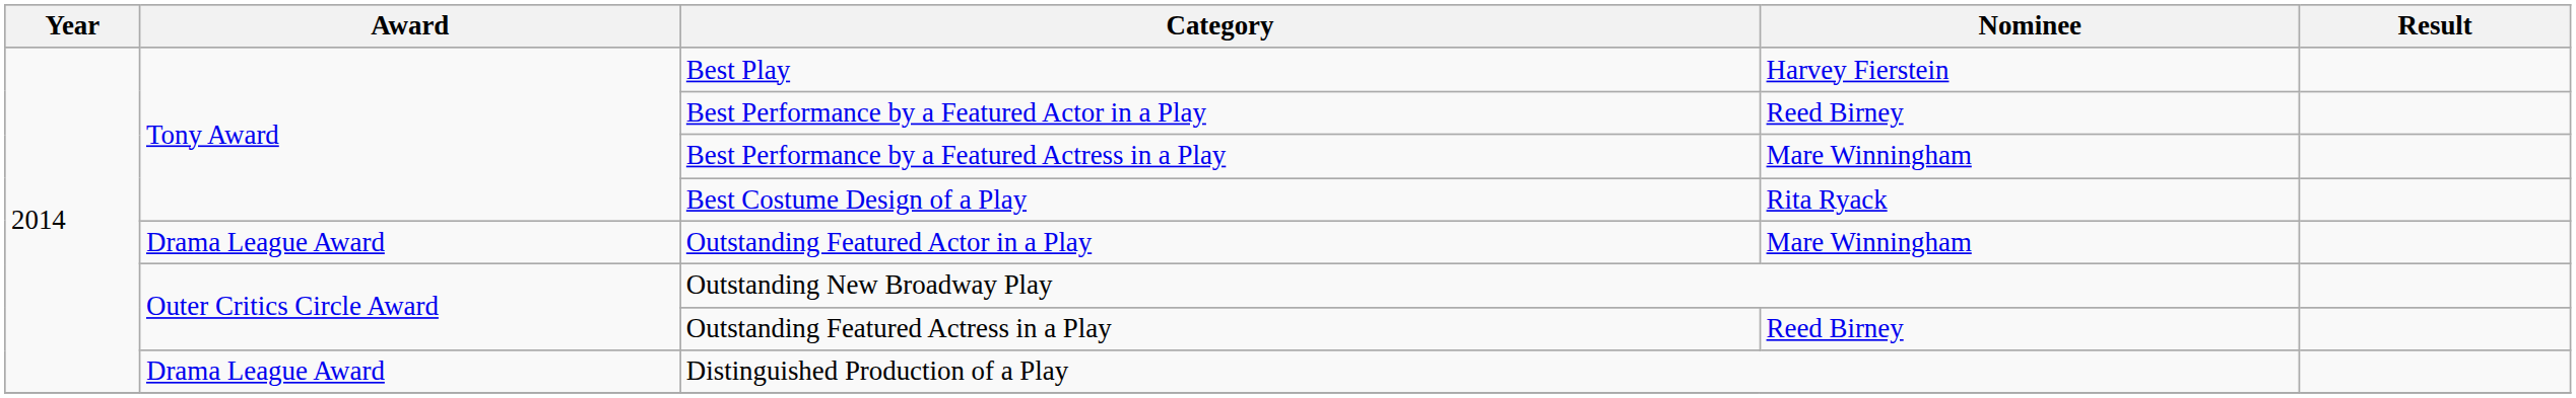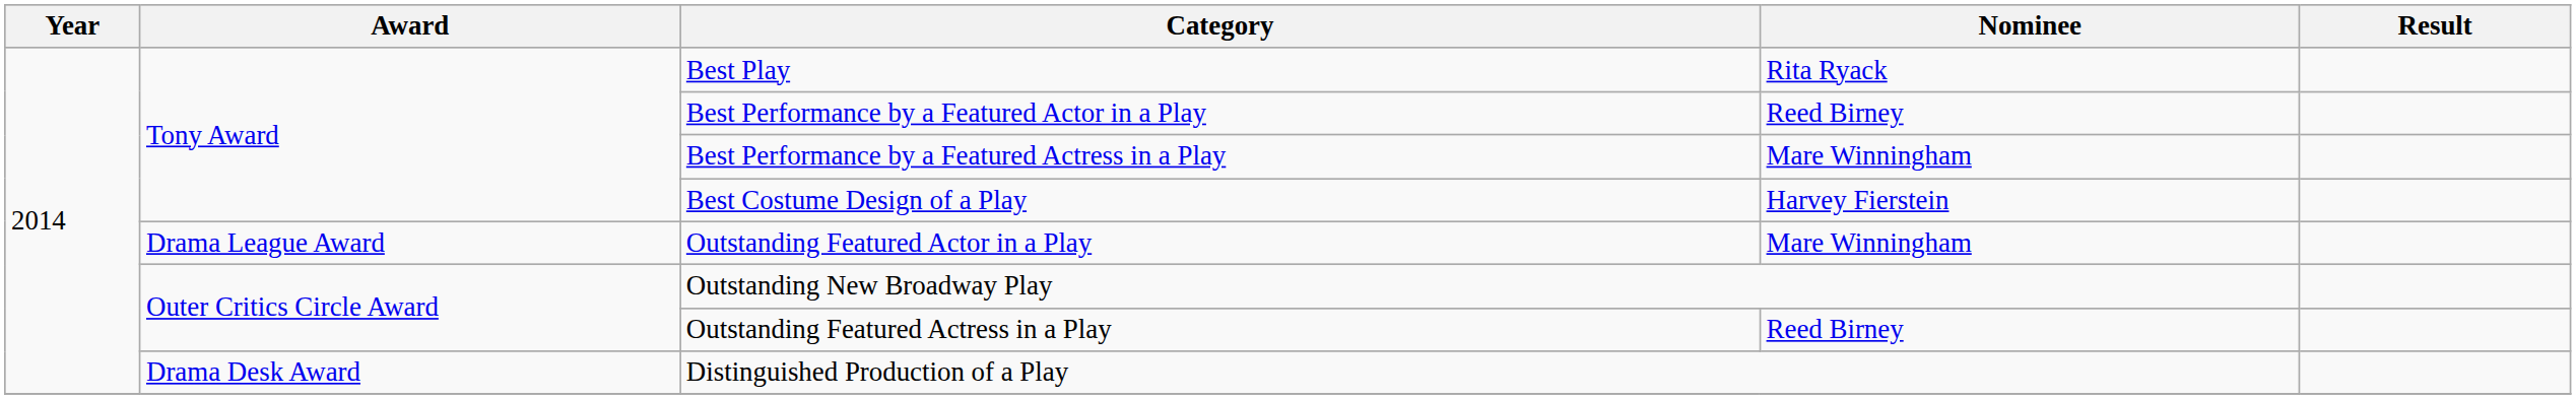Best Play | Nominee: Harvey Fierstein -> Rita Ryack
Best Costume Design of a Play | Nominee: Rita Ryack -> Harvey Fierstein
Distinguished Production of a Play | Award: Drama League Award -> Drama Desk Award
